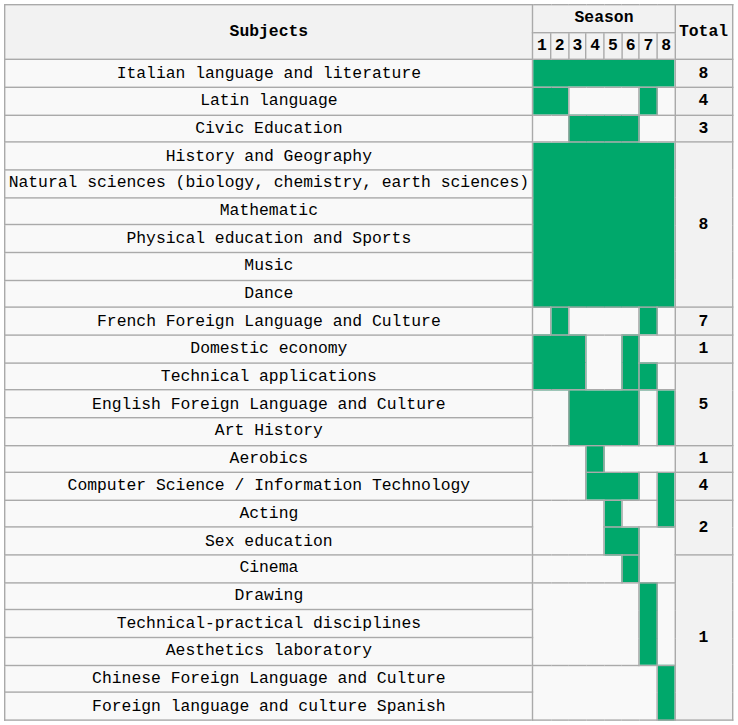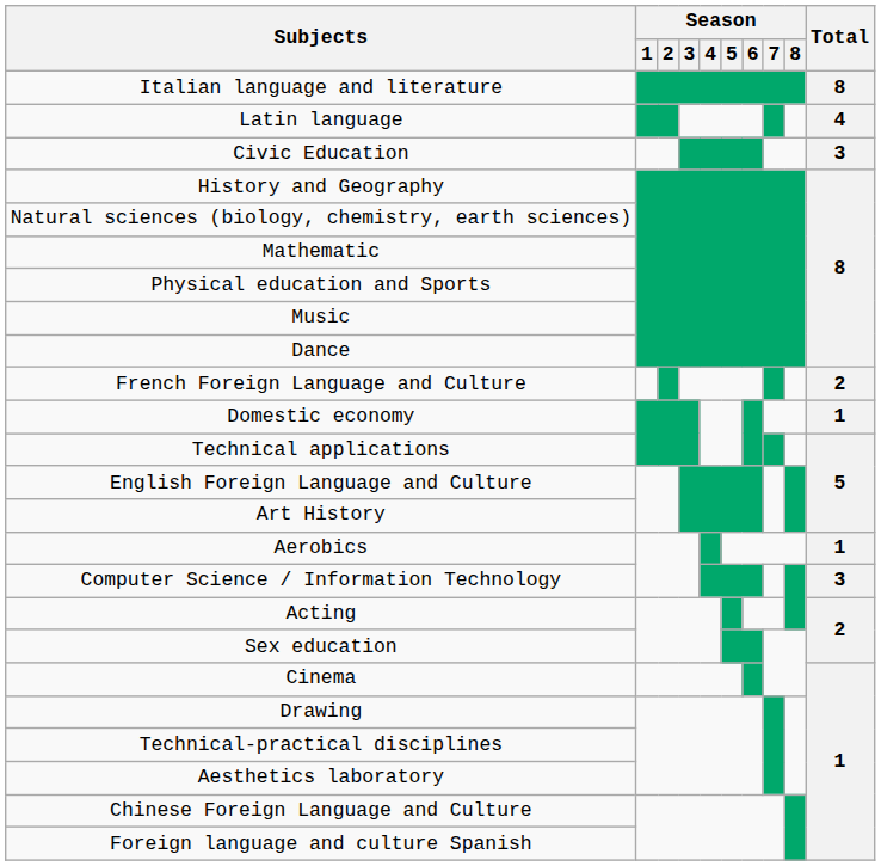French Foreign Language and Culture | Total: 7 -> 2
Computer Science / Information Technology | Total: 4 -> 3
